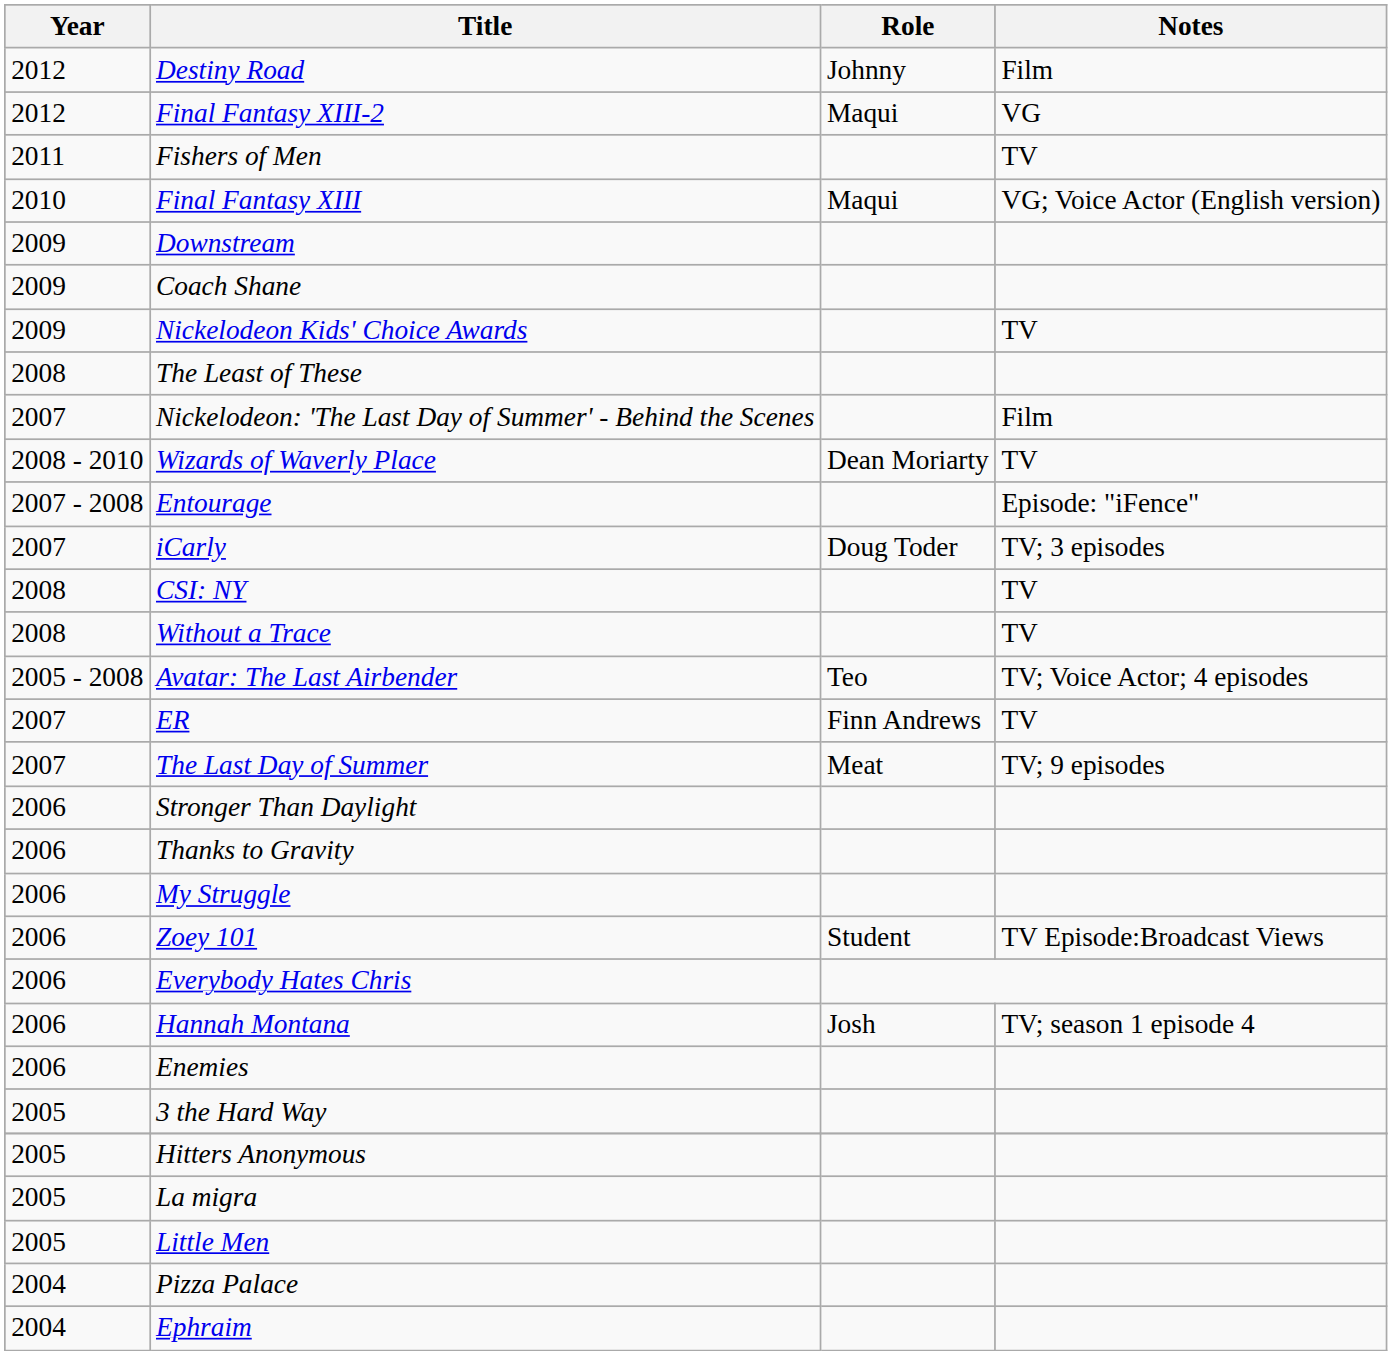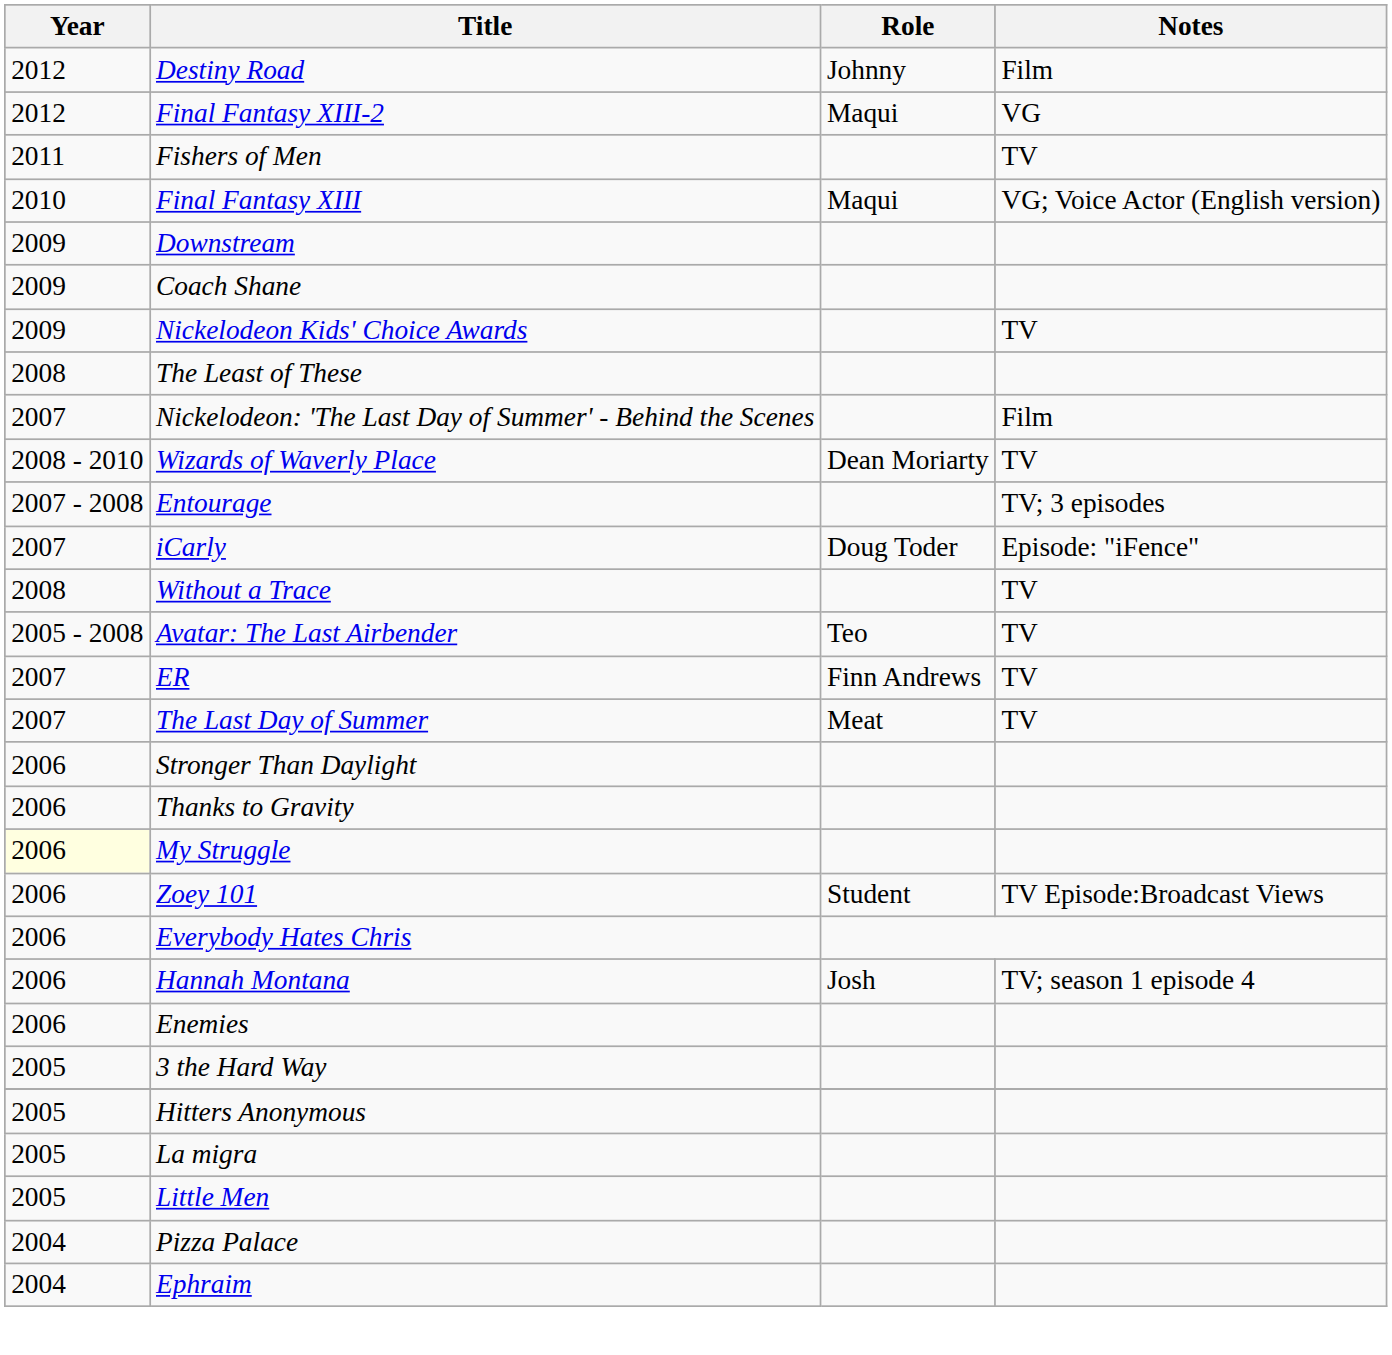Entourage | Notes: Episode: "iFence" -> TV; 3 episodes
iCarly | Notes: TV; 3 episodes -> Episode: "iFence"
- row: 2008 | CSI: NY | TV
Avatar: The Last Airbender | Notes: TV; Voice Actor; 4 episodes -> TV
The Last Day of Summer | Notes: TV; 9 episodes -> TV
My Struggle | Year: no background -> lightyellow background
